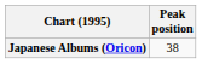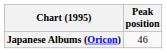Japanese Albums (Oricon) | Peak position: 38 -> 46
